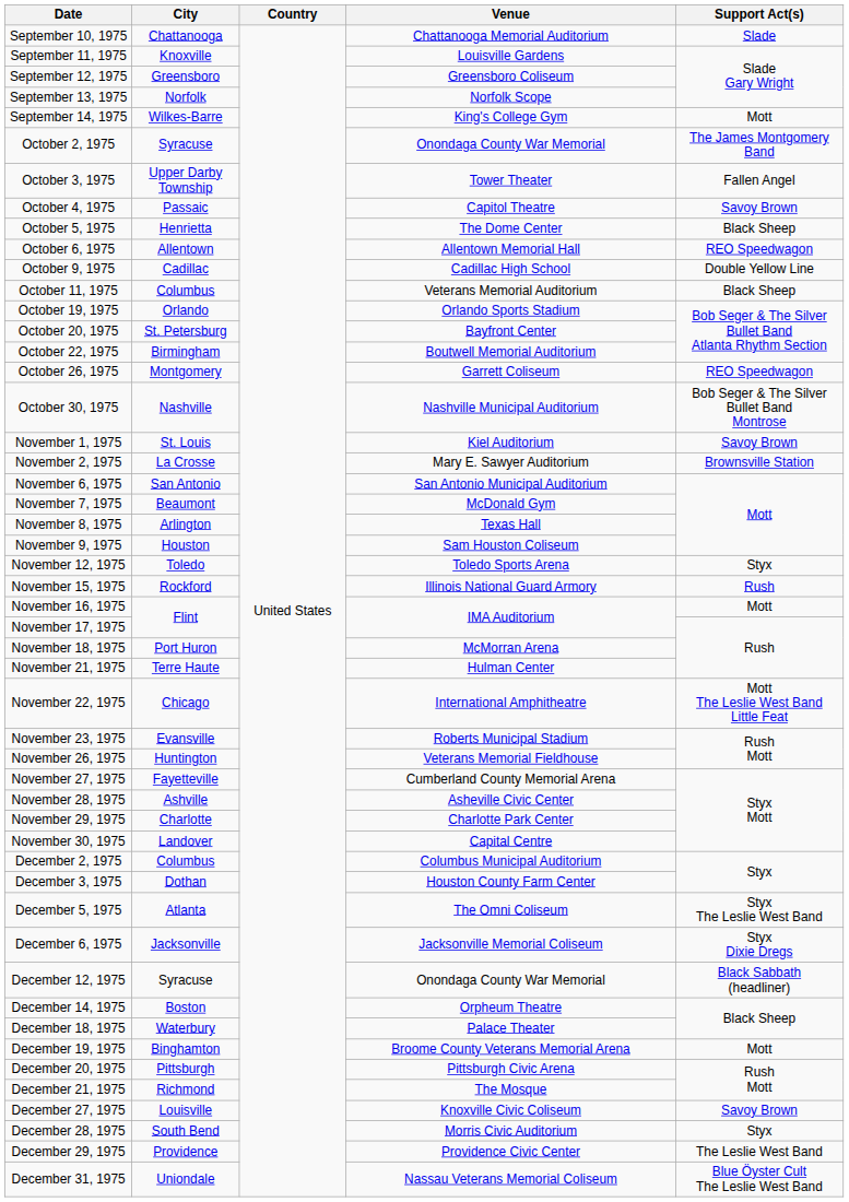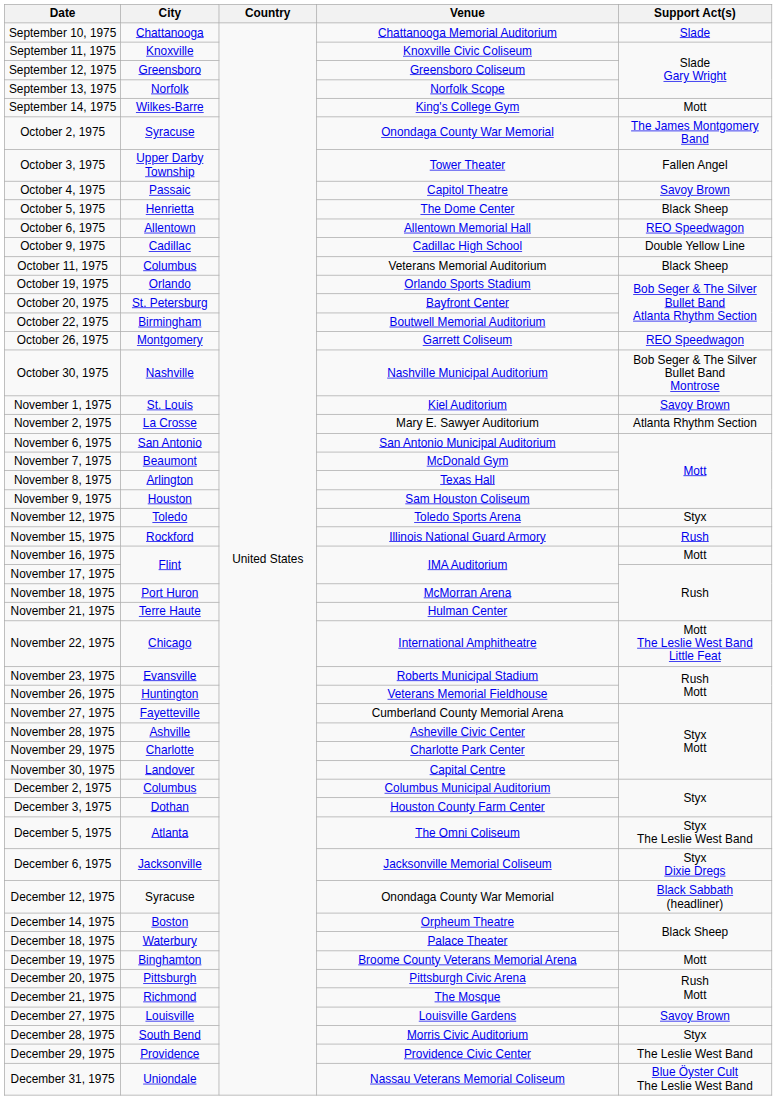September 11, 1975 | Venue: Louisville Gardens -> Knoxville Civic Coliseum
November 2, 1975 | Support Act(s): Brownsville Station -> Atlanta Rhythm Section
December 27, 1975 | Venue: Knoxville Civic Coliseum -> Louisville Gardens
